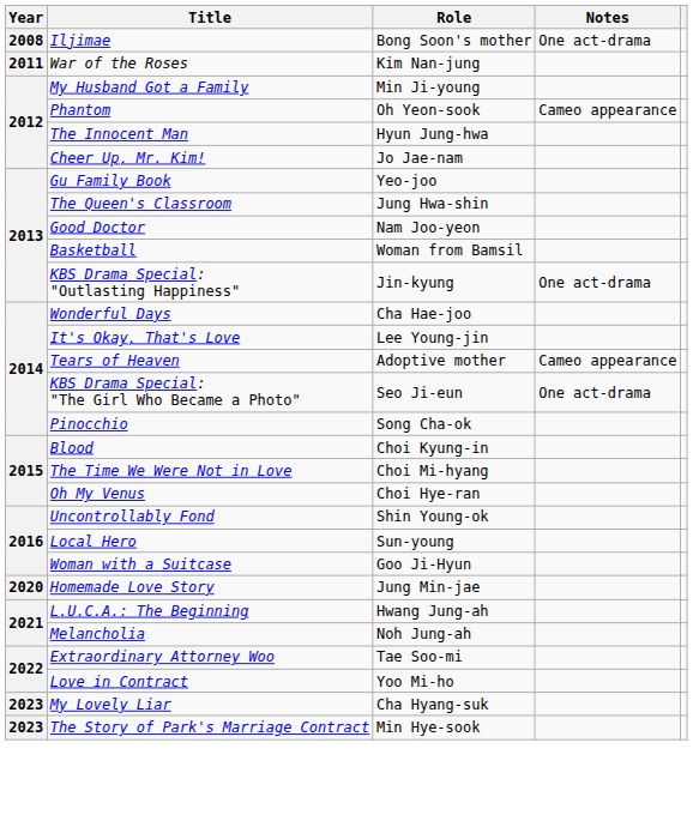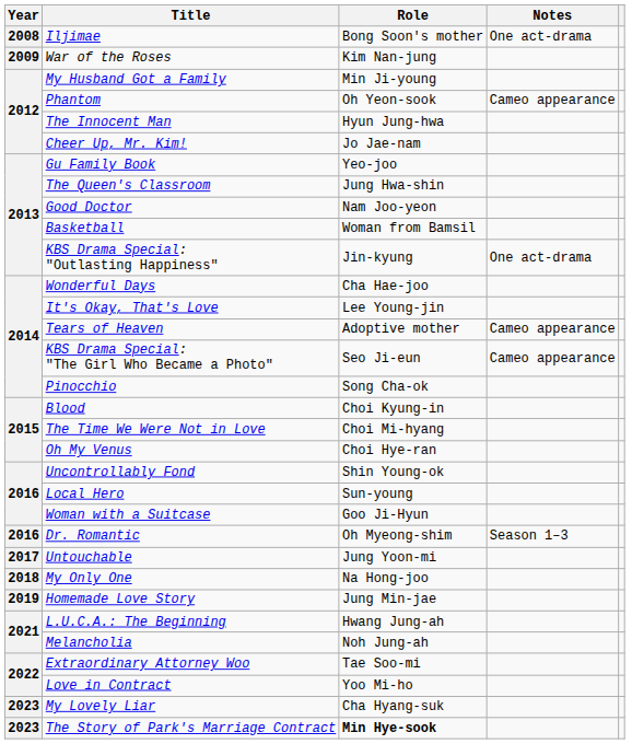War of the Roses | Year: 2011 -> 2009
KBS Drama Special: "The Girl Who Became a Photo" | Notes: One act-drama -> Cameo appearance
+ row: 2016 | Dr. Romantic | Oh Myeong-shim | Season 1–3
+ row: 2017 | Untouchable | Jung Yoon-mi
+ row: 2018 | My Only One | Na Hong-joo
Homemade Love Story | Year: 2020 -> 2019
The Story of Park's Marriage Contract | Role: normal -> bold
